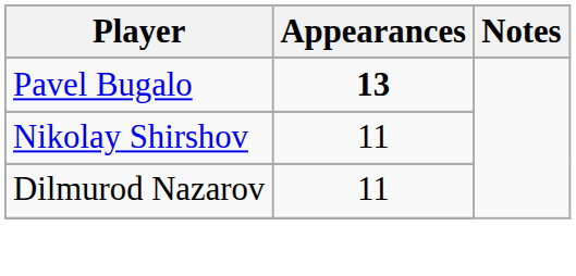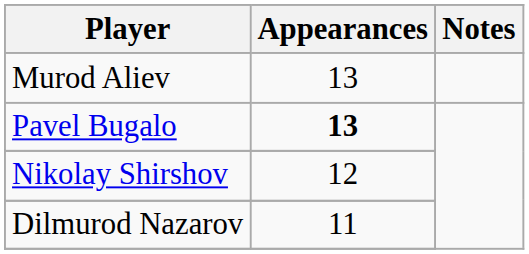+ row: Murod Aliev | 13
Nikolay Shirshov | Appearances: 11 -> 12
